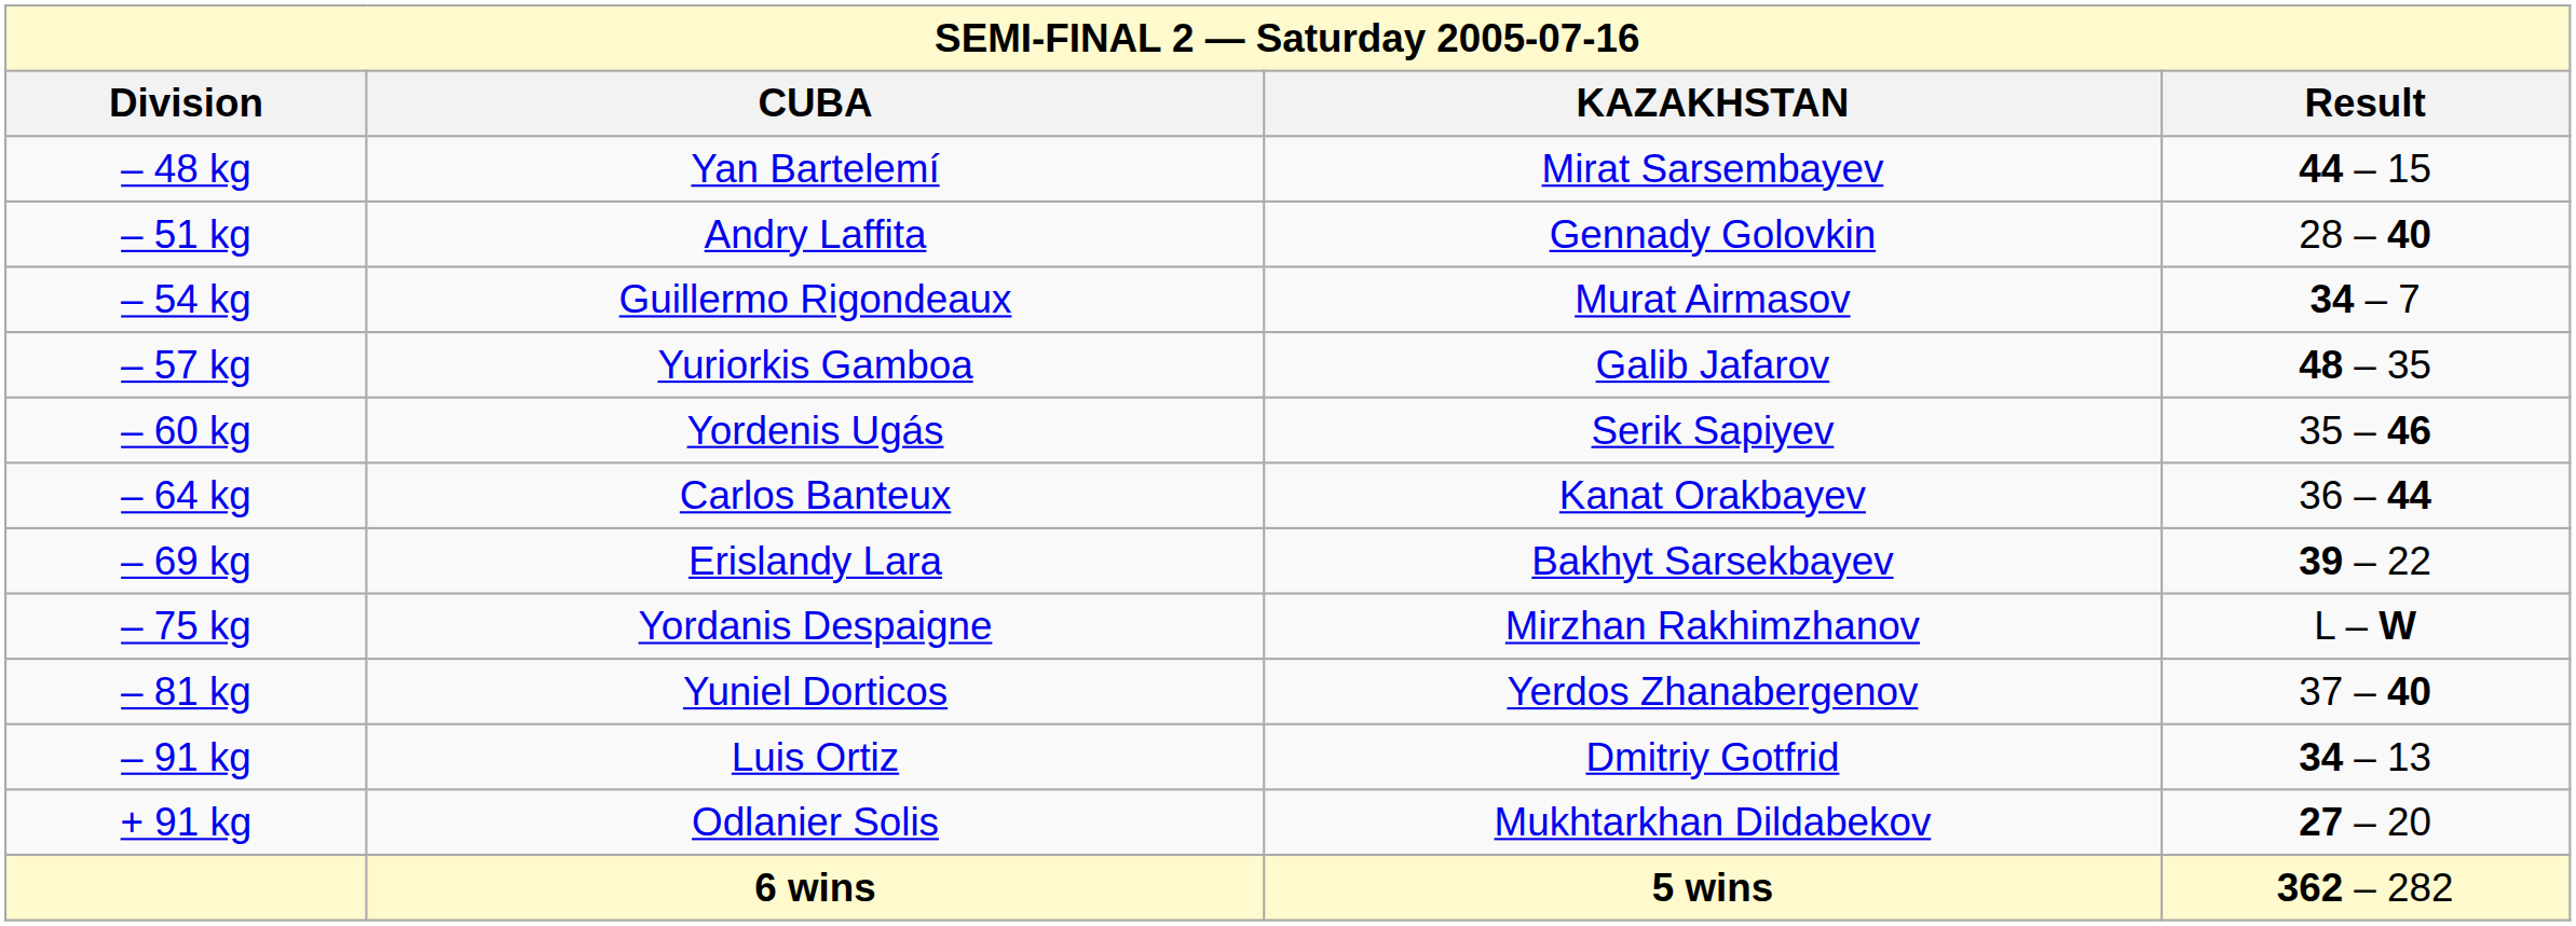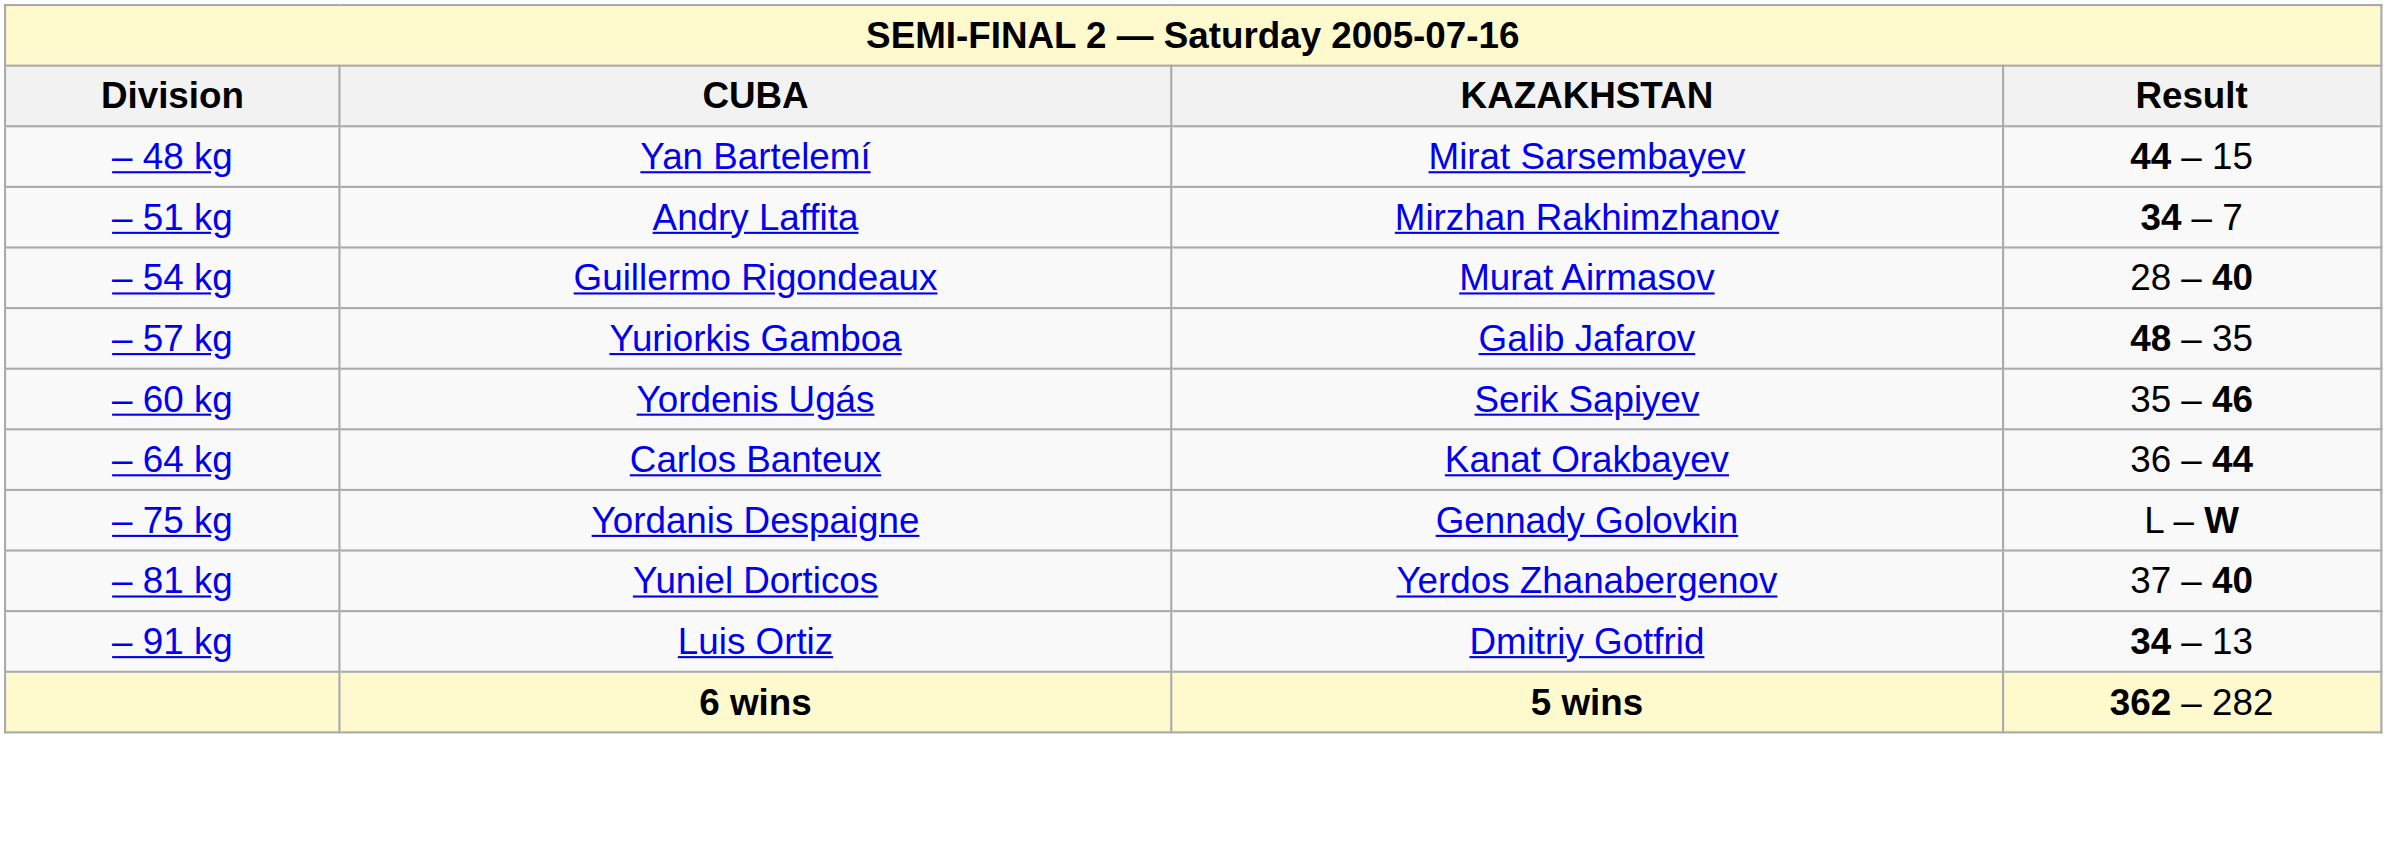– 51 kg | KAZAKHSTAN: Gennady Golovkin -> Mirzhan Rakhimzhanov
– 51 kg | Result: 28 – 40 -> 34 – 7
– 54 kg | Result: 34 – 7 -> 28 – 40
- row: – 69 kg | Erislandy Lara | Bakhyt Sarsekbayev | 39 – 22
– 75 kg | KAZAKHSTAN: Mirzhan Rakhimzhanov -> Gennady Golovkin
- row: + 91 kg | Odlanier Solis | Mukhtarkhan Dildabekov | 27 – 20
